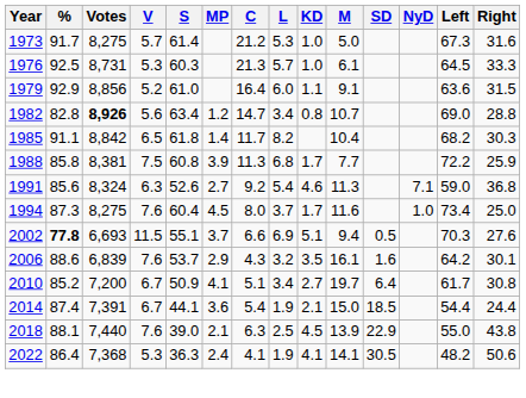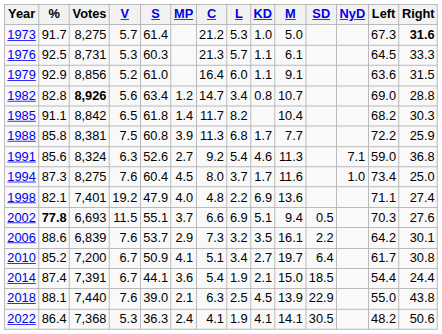1973 | Right: normal -> bold
1976 | KD: 1.0 -> 1.1
+ row: 1998 | 82.1 | 7,401 | 19.2 | 47.9 | 4.0 | 4.8 | 2.2 | 6.9 | 13.6 | 71.1 | 27.4
2006 | C: 4.3 -> 7.3
2006 | SD: 1.6 -> 2.2
